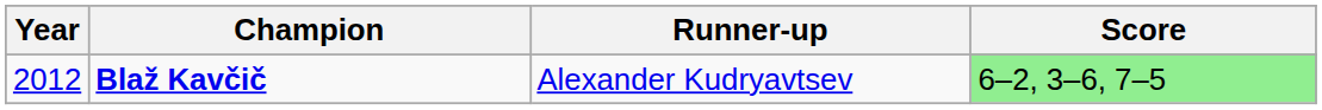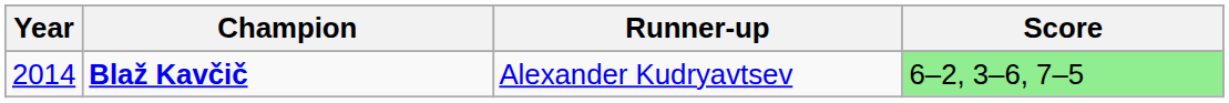Blaž Kavčič | Year: 2012 -> 2014
